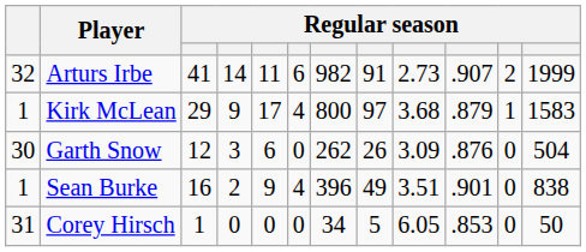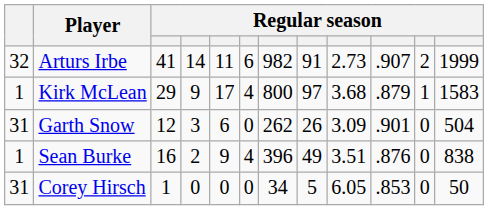Garth Snow | column 1: 30 -> 31
Garth Snow | column 10: .876 -> .901
Sean Burke | column 10: .901 -> .876
